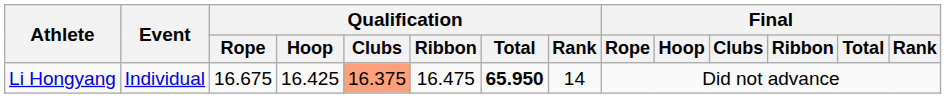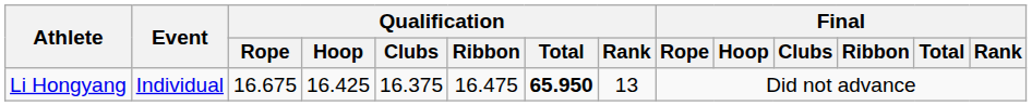Li Hongyang | Qualification / Clubs: lightsalmon background -> no background
Li Hongyang | Qualification / Rank: 14 -> 13
